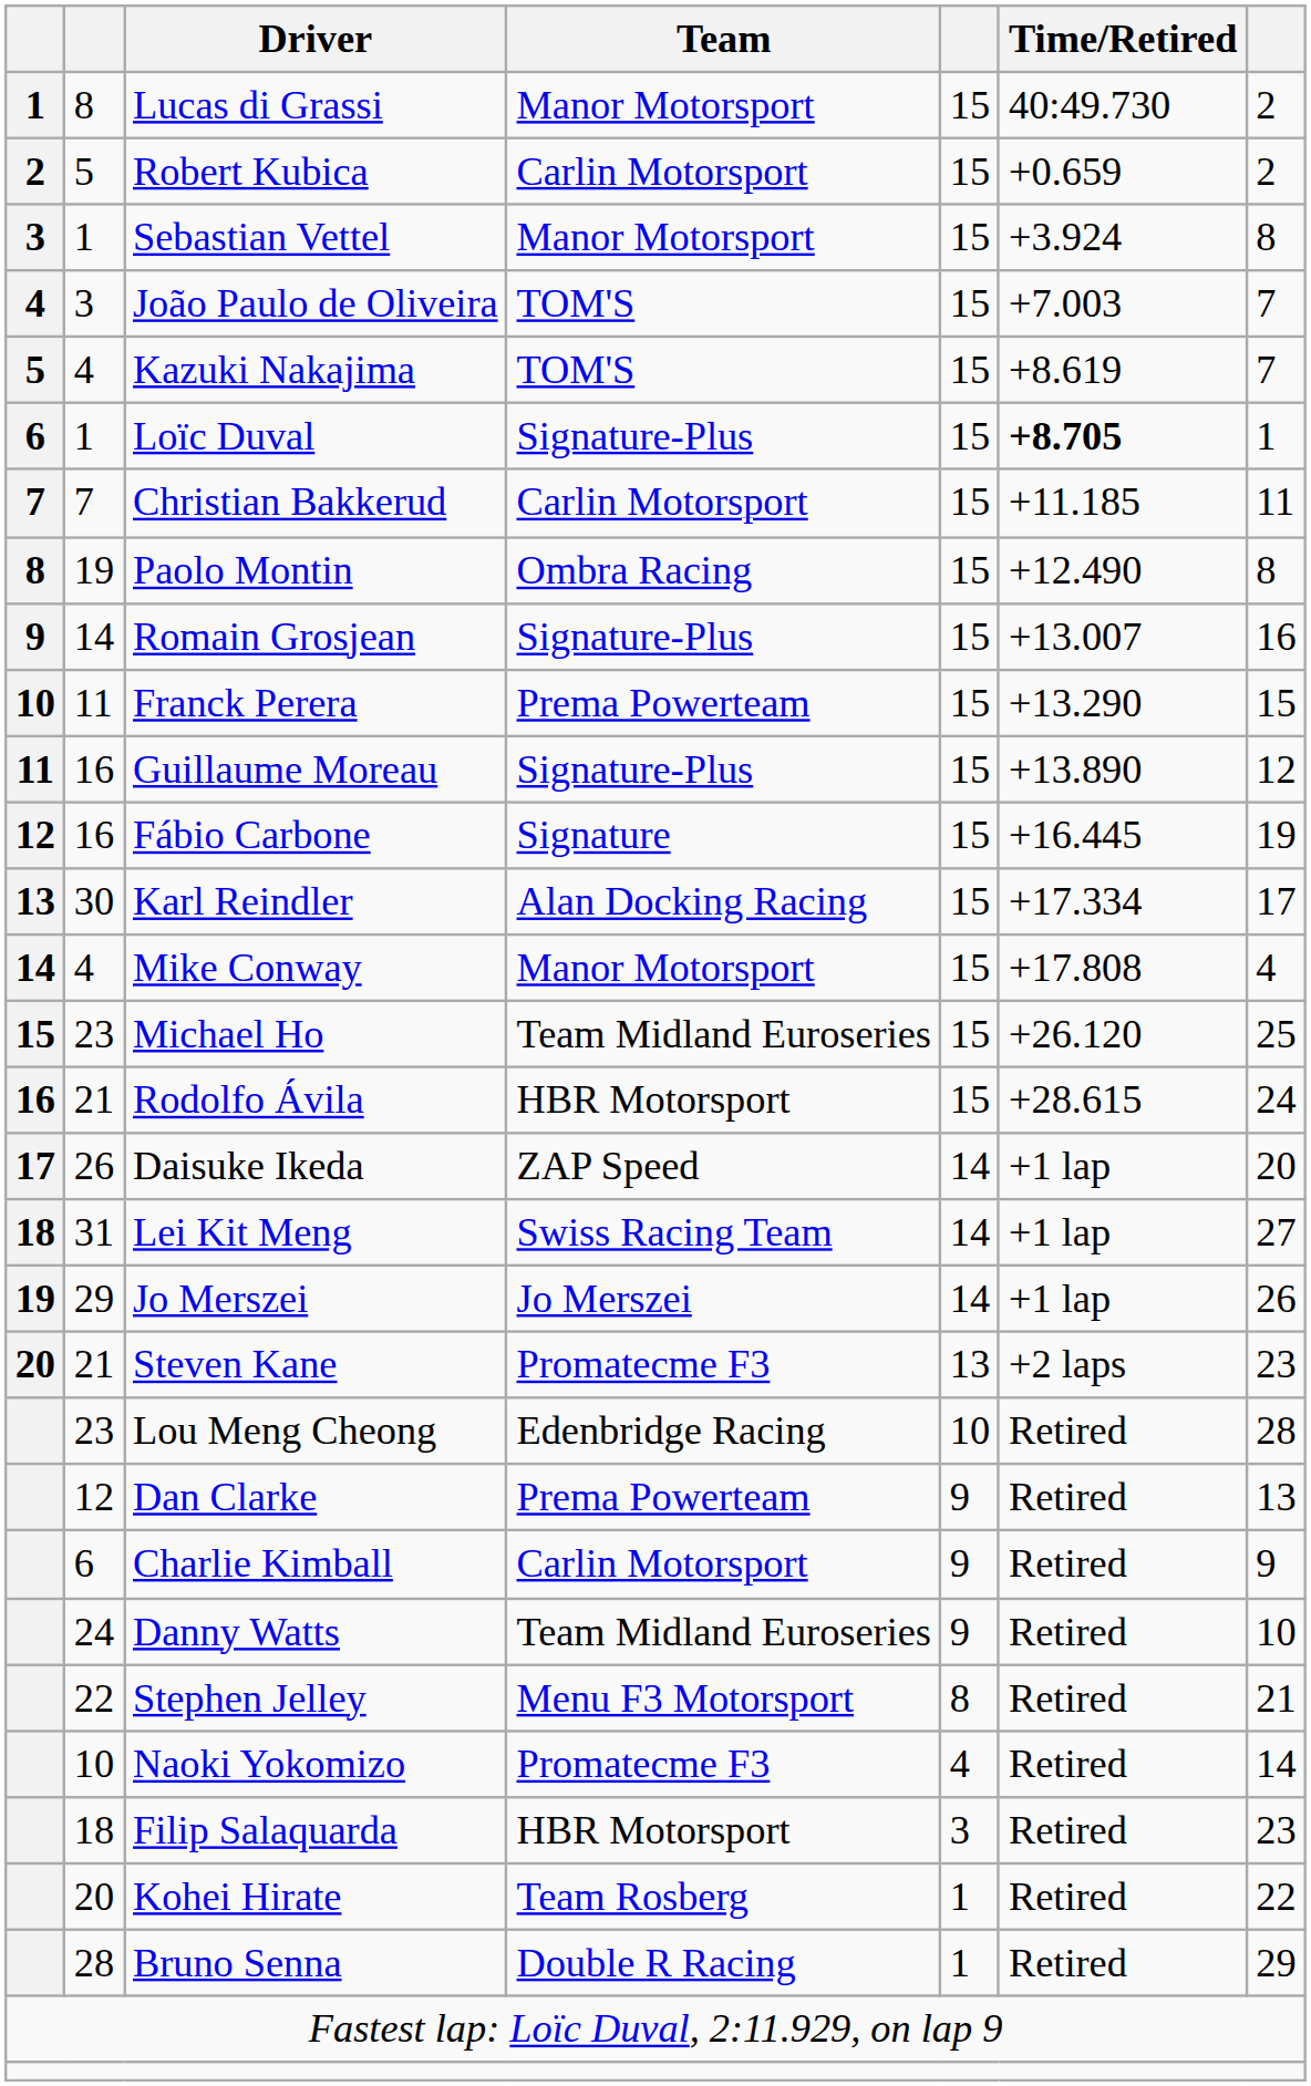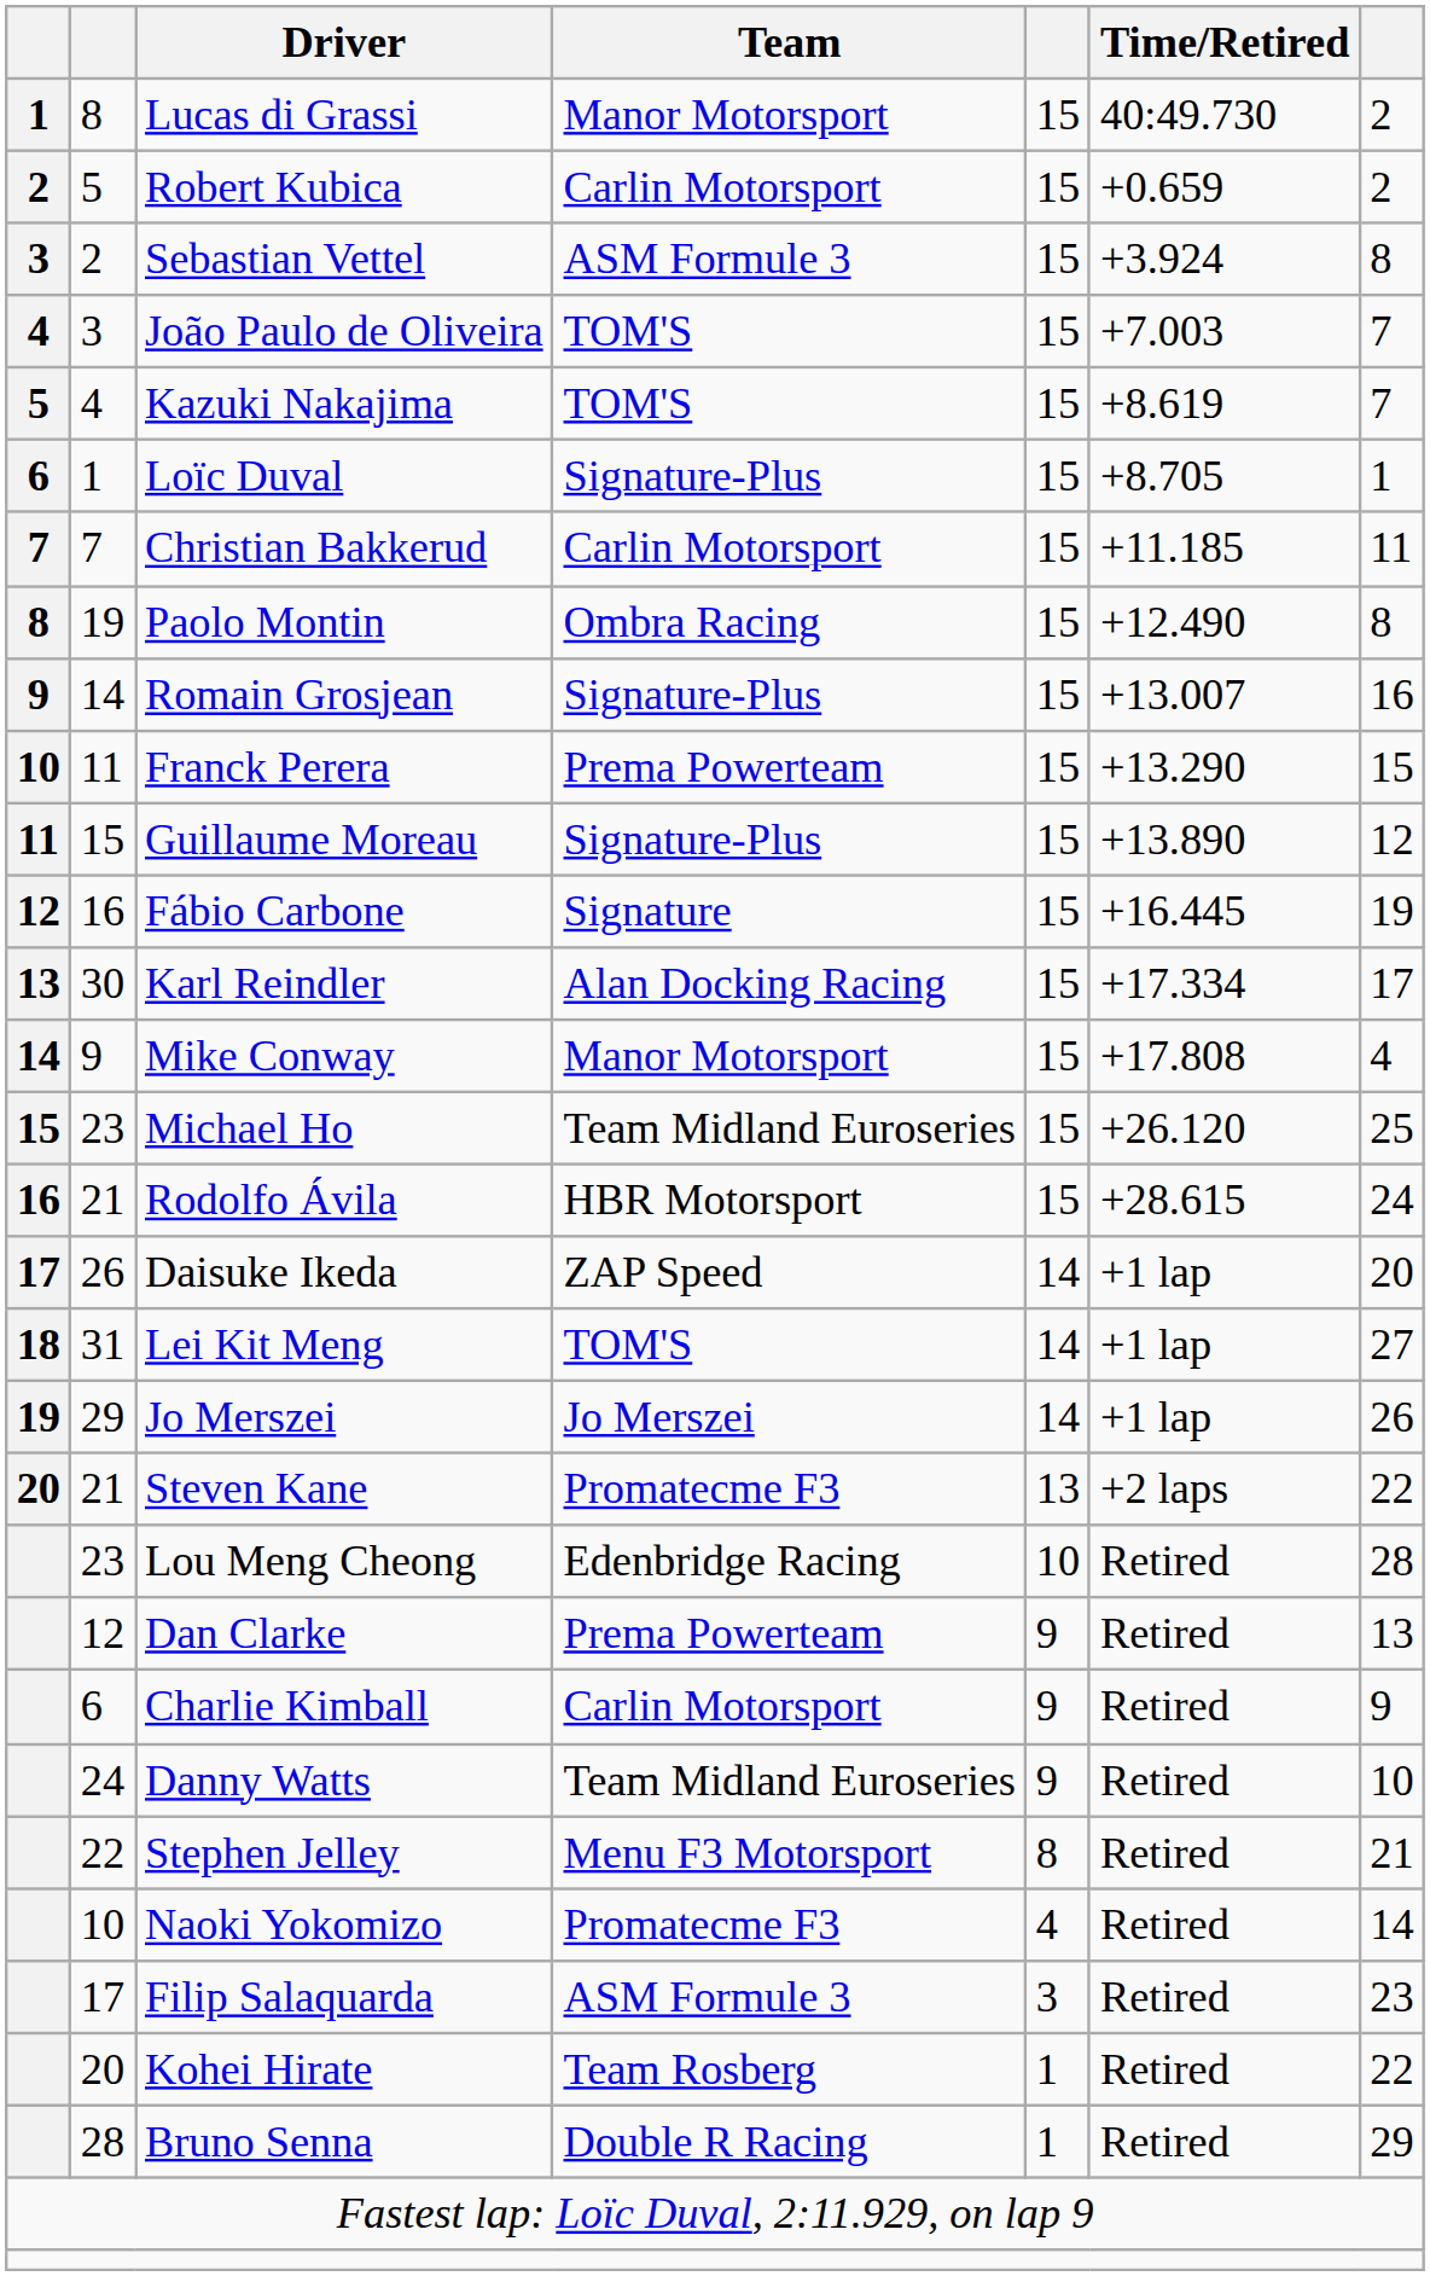Sebastian Vettel | column 2: 1 -> 2
Sebastian Vettel | Team: Manor Motorsport -> ASM Formule 3
Loïc Duval | Time/Retired: bold -> normal
Guillaume Moreau | column 2: 16 -> 15
Mike Conway | column 2: 4 -> 9
Lei Kit Meng | Team: Swiss Racing Team -> TOM'S
Steven Kane | column 7: 23 -> 22
Filip Salaquarda | column 2: 18 -> 17
Filip Salaquarda | Team: HBR Motorsport -> ASM Formule 3
